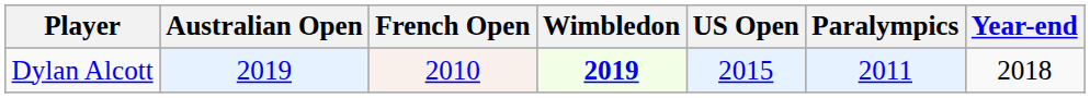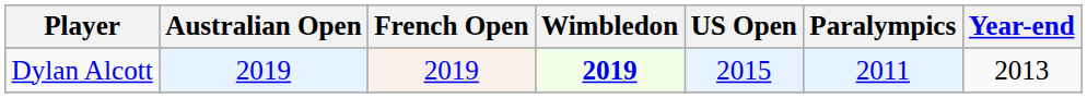Dylan Alcott | French Open: 2010 -> 2019
Dylan Alcott | Year-end: 2018 -> 2013
